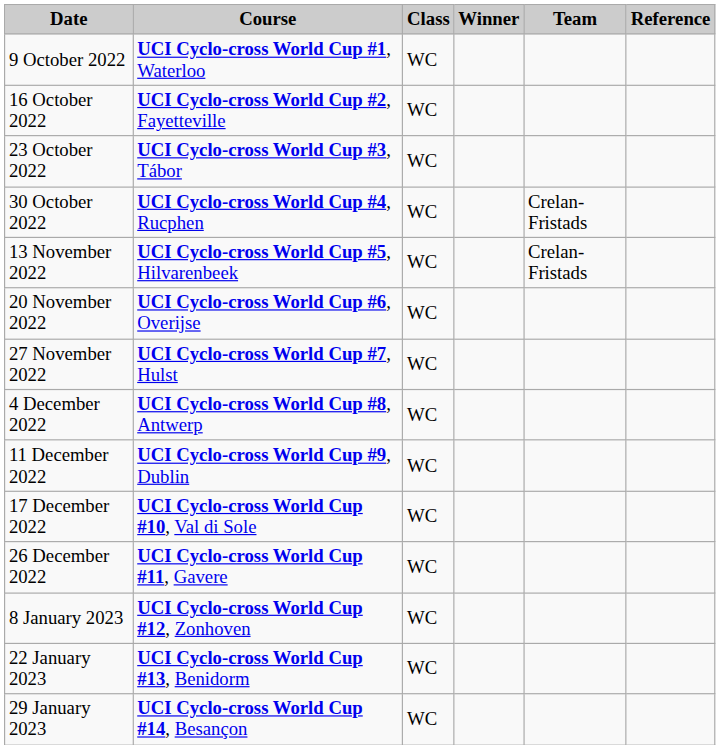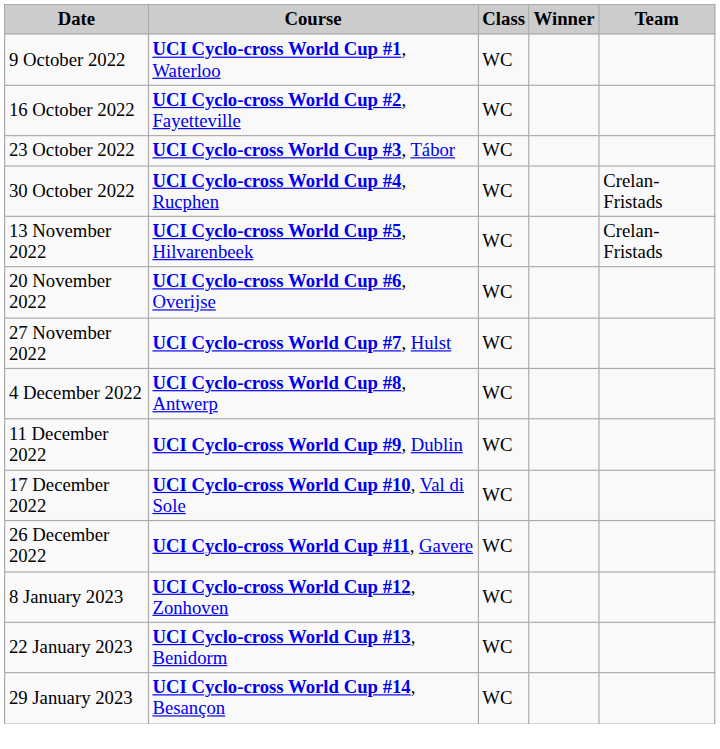- column: Reference
